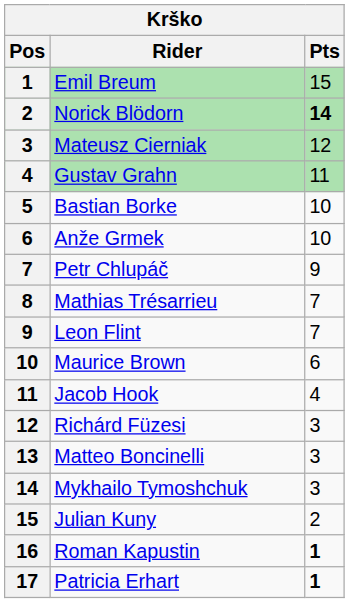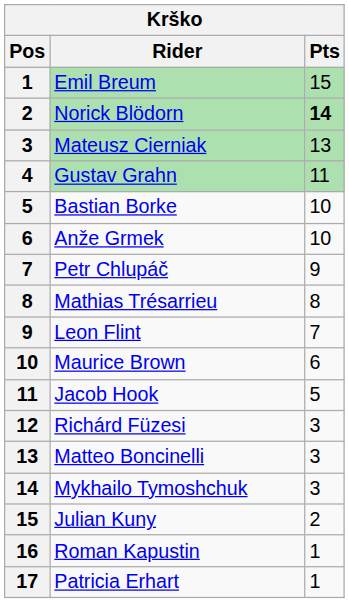Mateusz Cierniak | Pts: 12 -> 13
Mathias Trésarrieu | Pts: 7 -> 8
Jacob Hook | Pts: 4 -> 5
Roman Kapustin | Pts: bold -> normal
Patricia Erhart | Pts: bold -> normal
